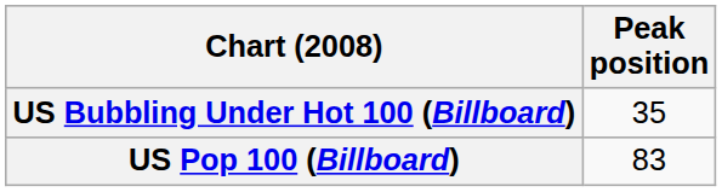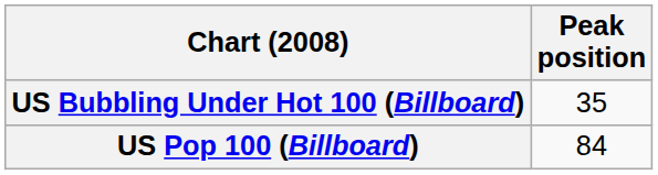US Pop 100 (Billboard) | Peak position: 83 -> 84
